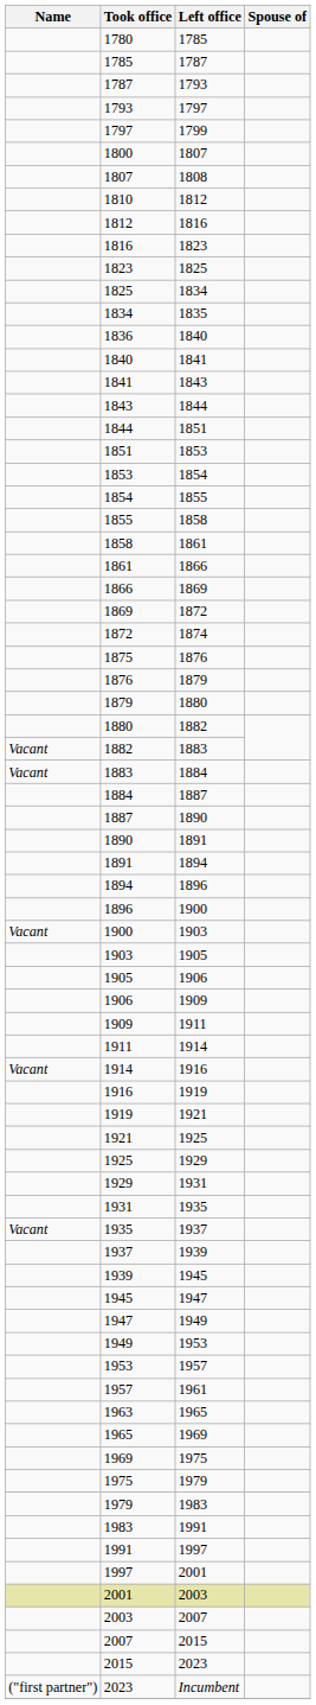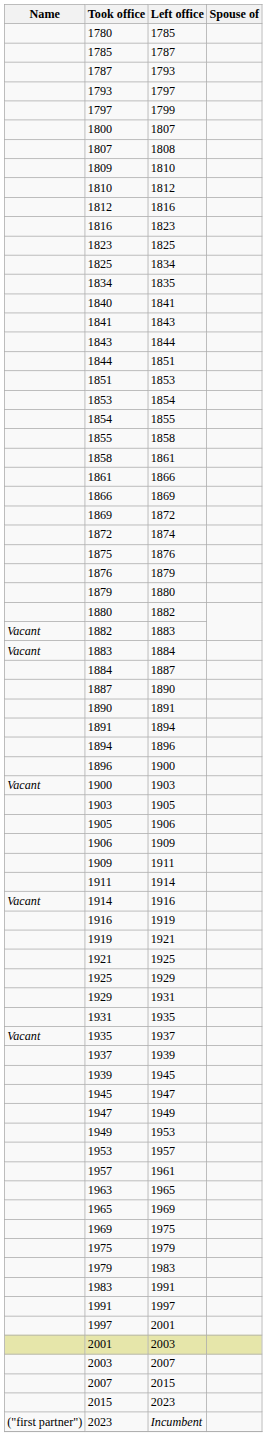+ row: 1809 | 1810
- row: 1836 | 1840
